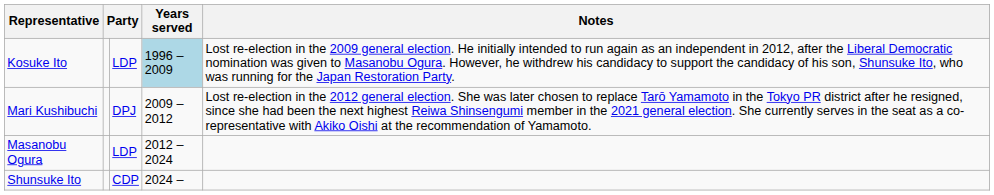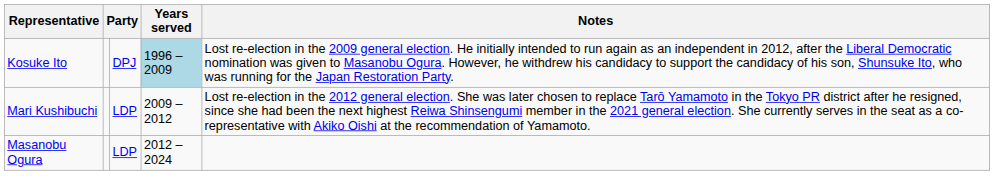Kosuke Ito | column 3: LDP -> DPJ
Mari Kushibuchi | column 3: DPJ -> LDP
- row: Shunsuke Ito | CDP | 2024 –
